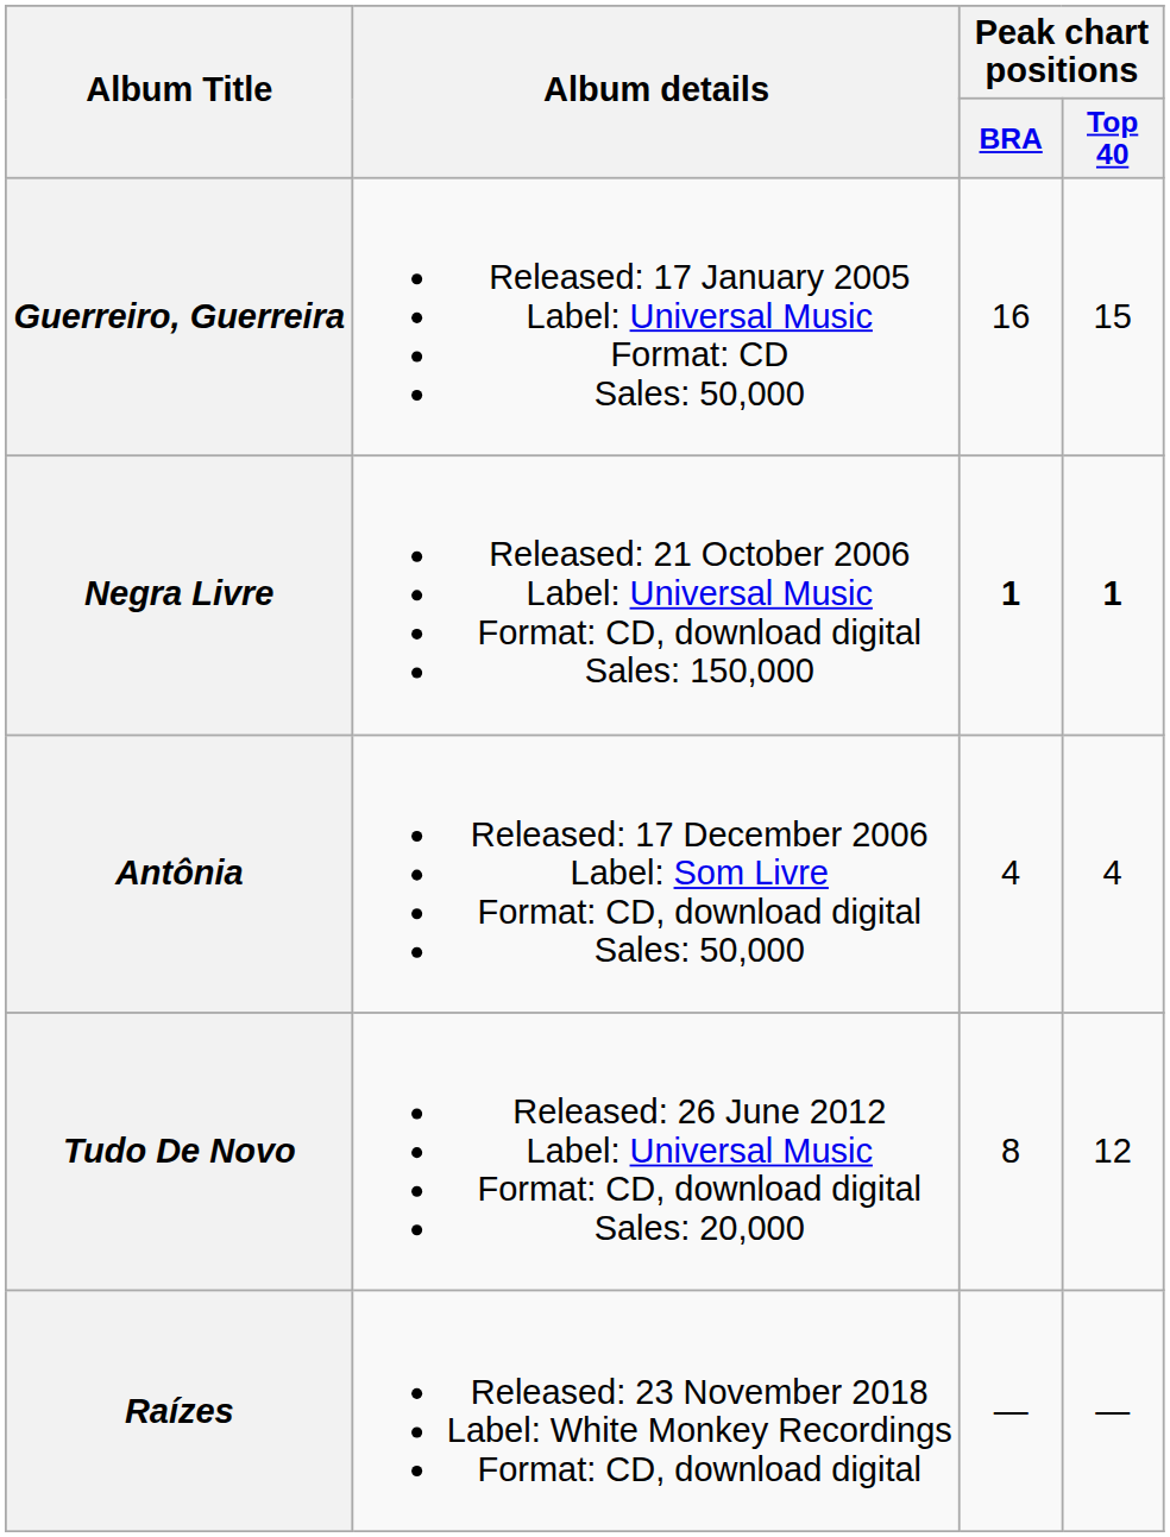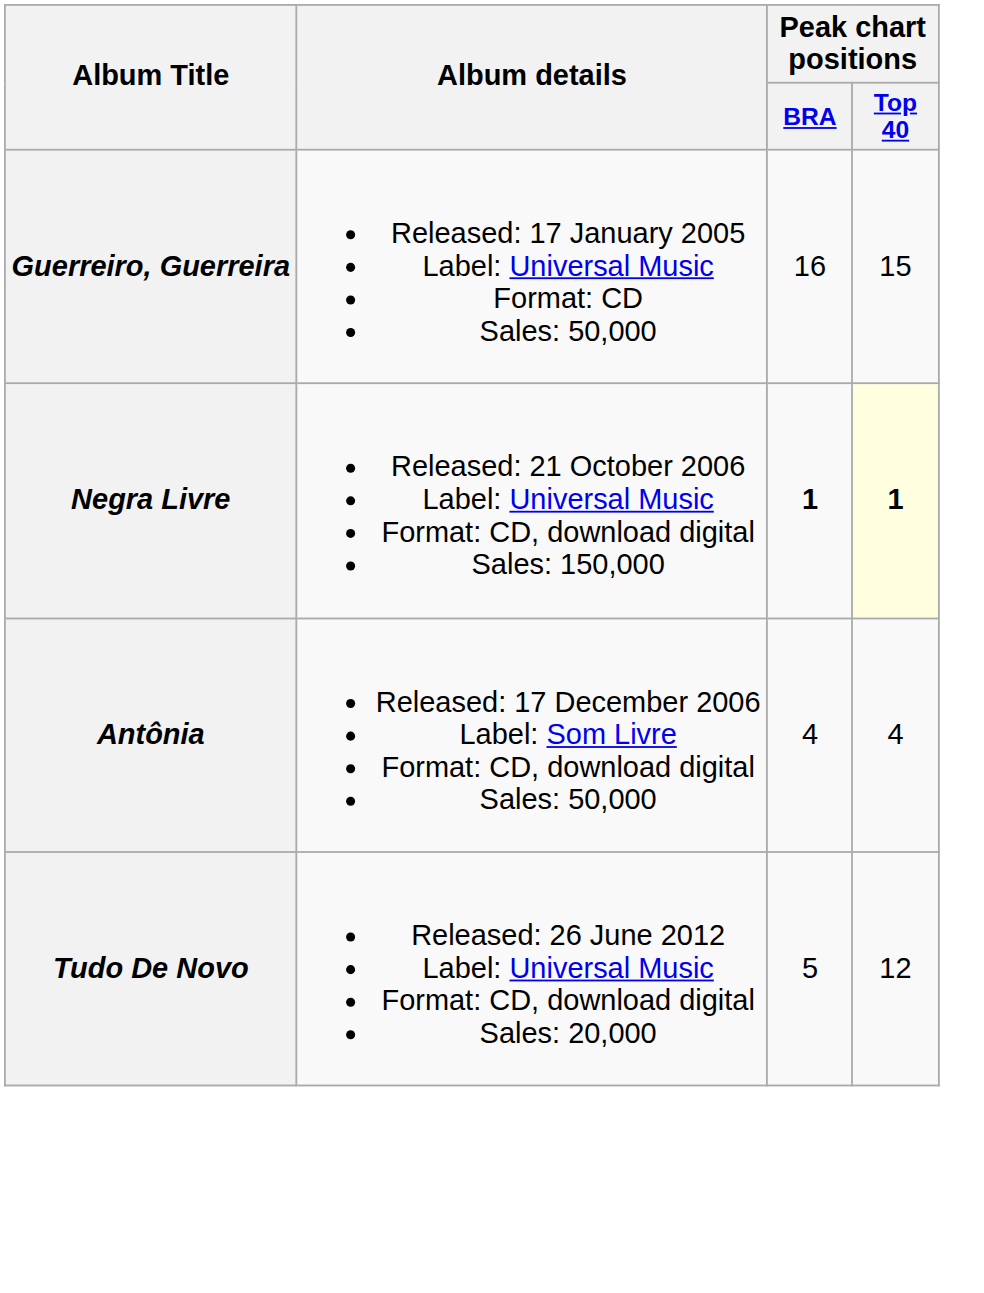Negra Livre | Peak chart positions / Top 40: no background -> lightyellow background
Tudo De Novo | Peak chart positions / BRA: 8 -> 5
- row: Raízes | Released: 23 November 2018 Label: White Monkey Recordings Format: CD, download digital | — | —
